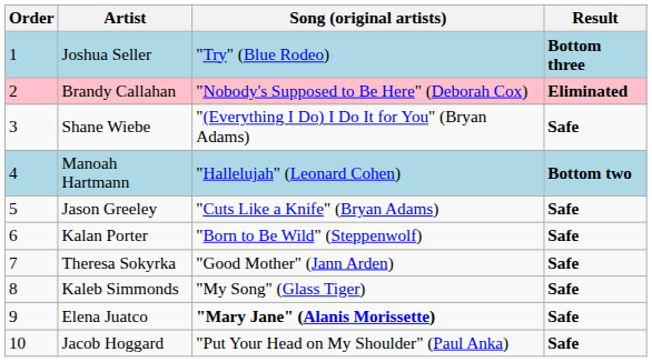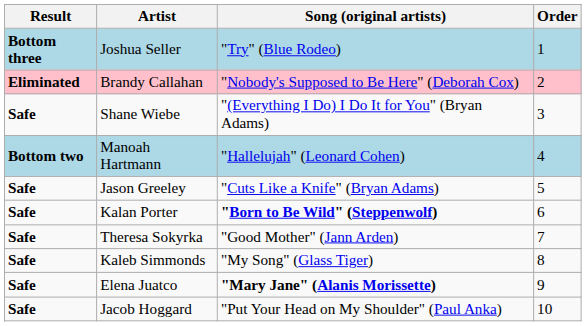columns swapped: Order <-> Result
Kalan Porter | Song (original artists): normal -> bold
